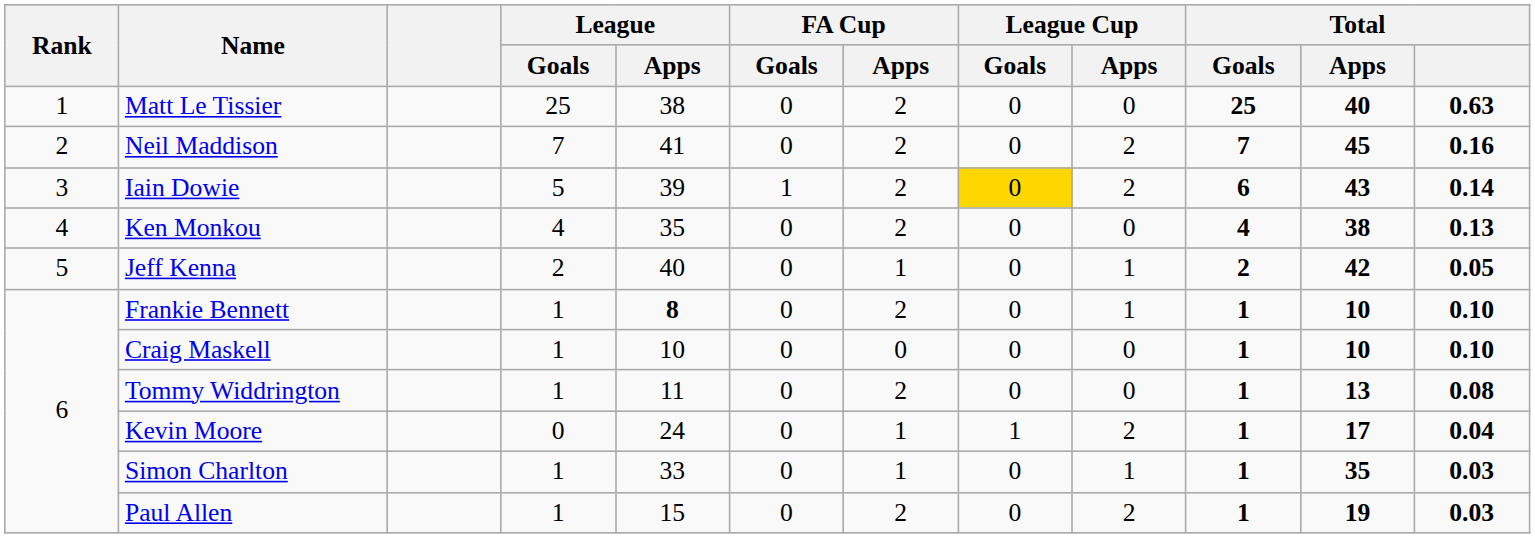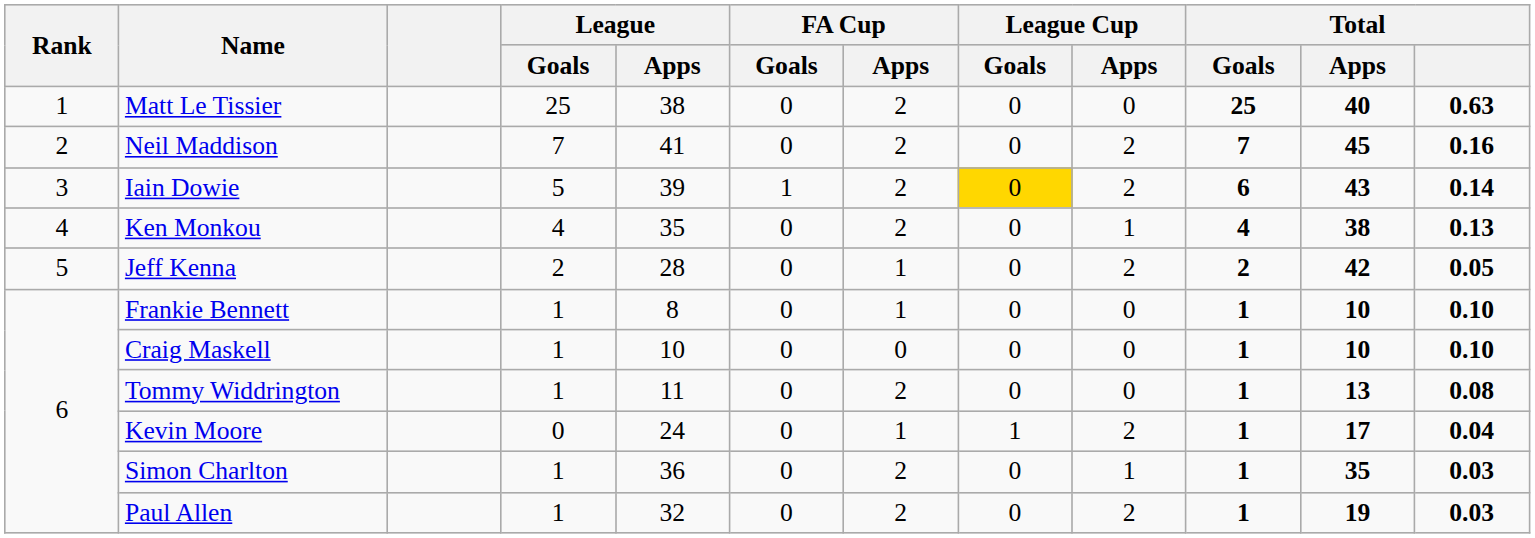Ken Monkou | League Cup / Apps: 0 -> 1
Jeff Kenna | League / Apps: 40 -> 28
Jeff Kenna | League Cup / Apps: 1 -> 2
Frankie Bennett | League / Apps: bold -> normal
Frankie Bennett | FA Cup / Apps: 2 -> 1
Frankie Bennett | League Cup / Apps: 1 -> 0
Simon Charlton | League / Apps: 33 -> 36
Simon Charlton | FA Cup / Apps: 1 -> 2
Paul Allen | League / Apps: 15 -> 32
